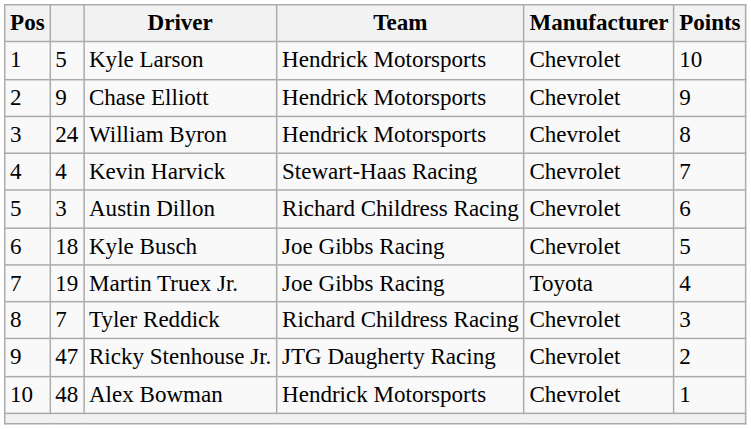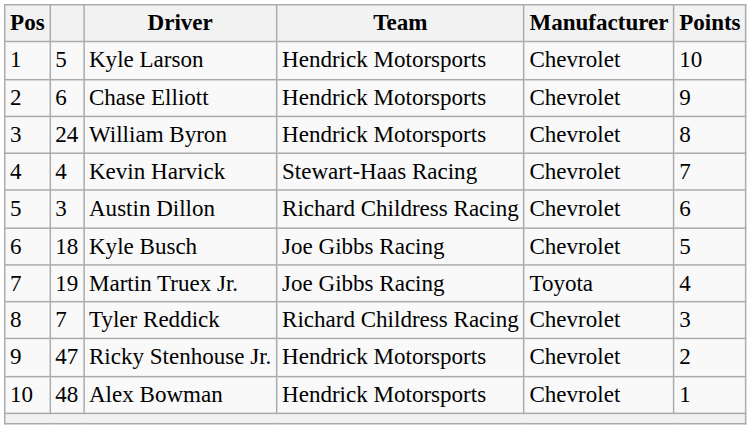Chase Elliott | column 2: 9 -> 6
Ricky Stenhouse Jr. | Team: JTG Daugherty Racing -> Hendrick Motorsports
